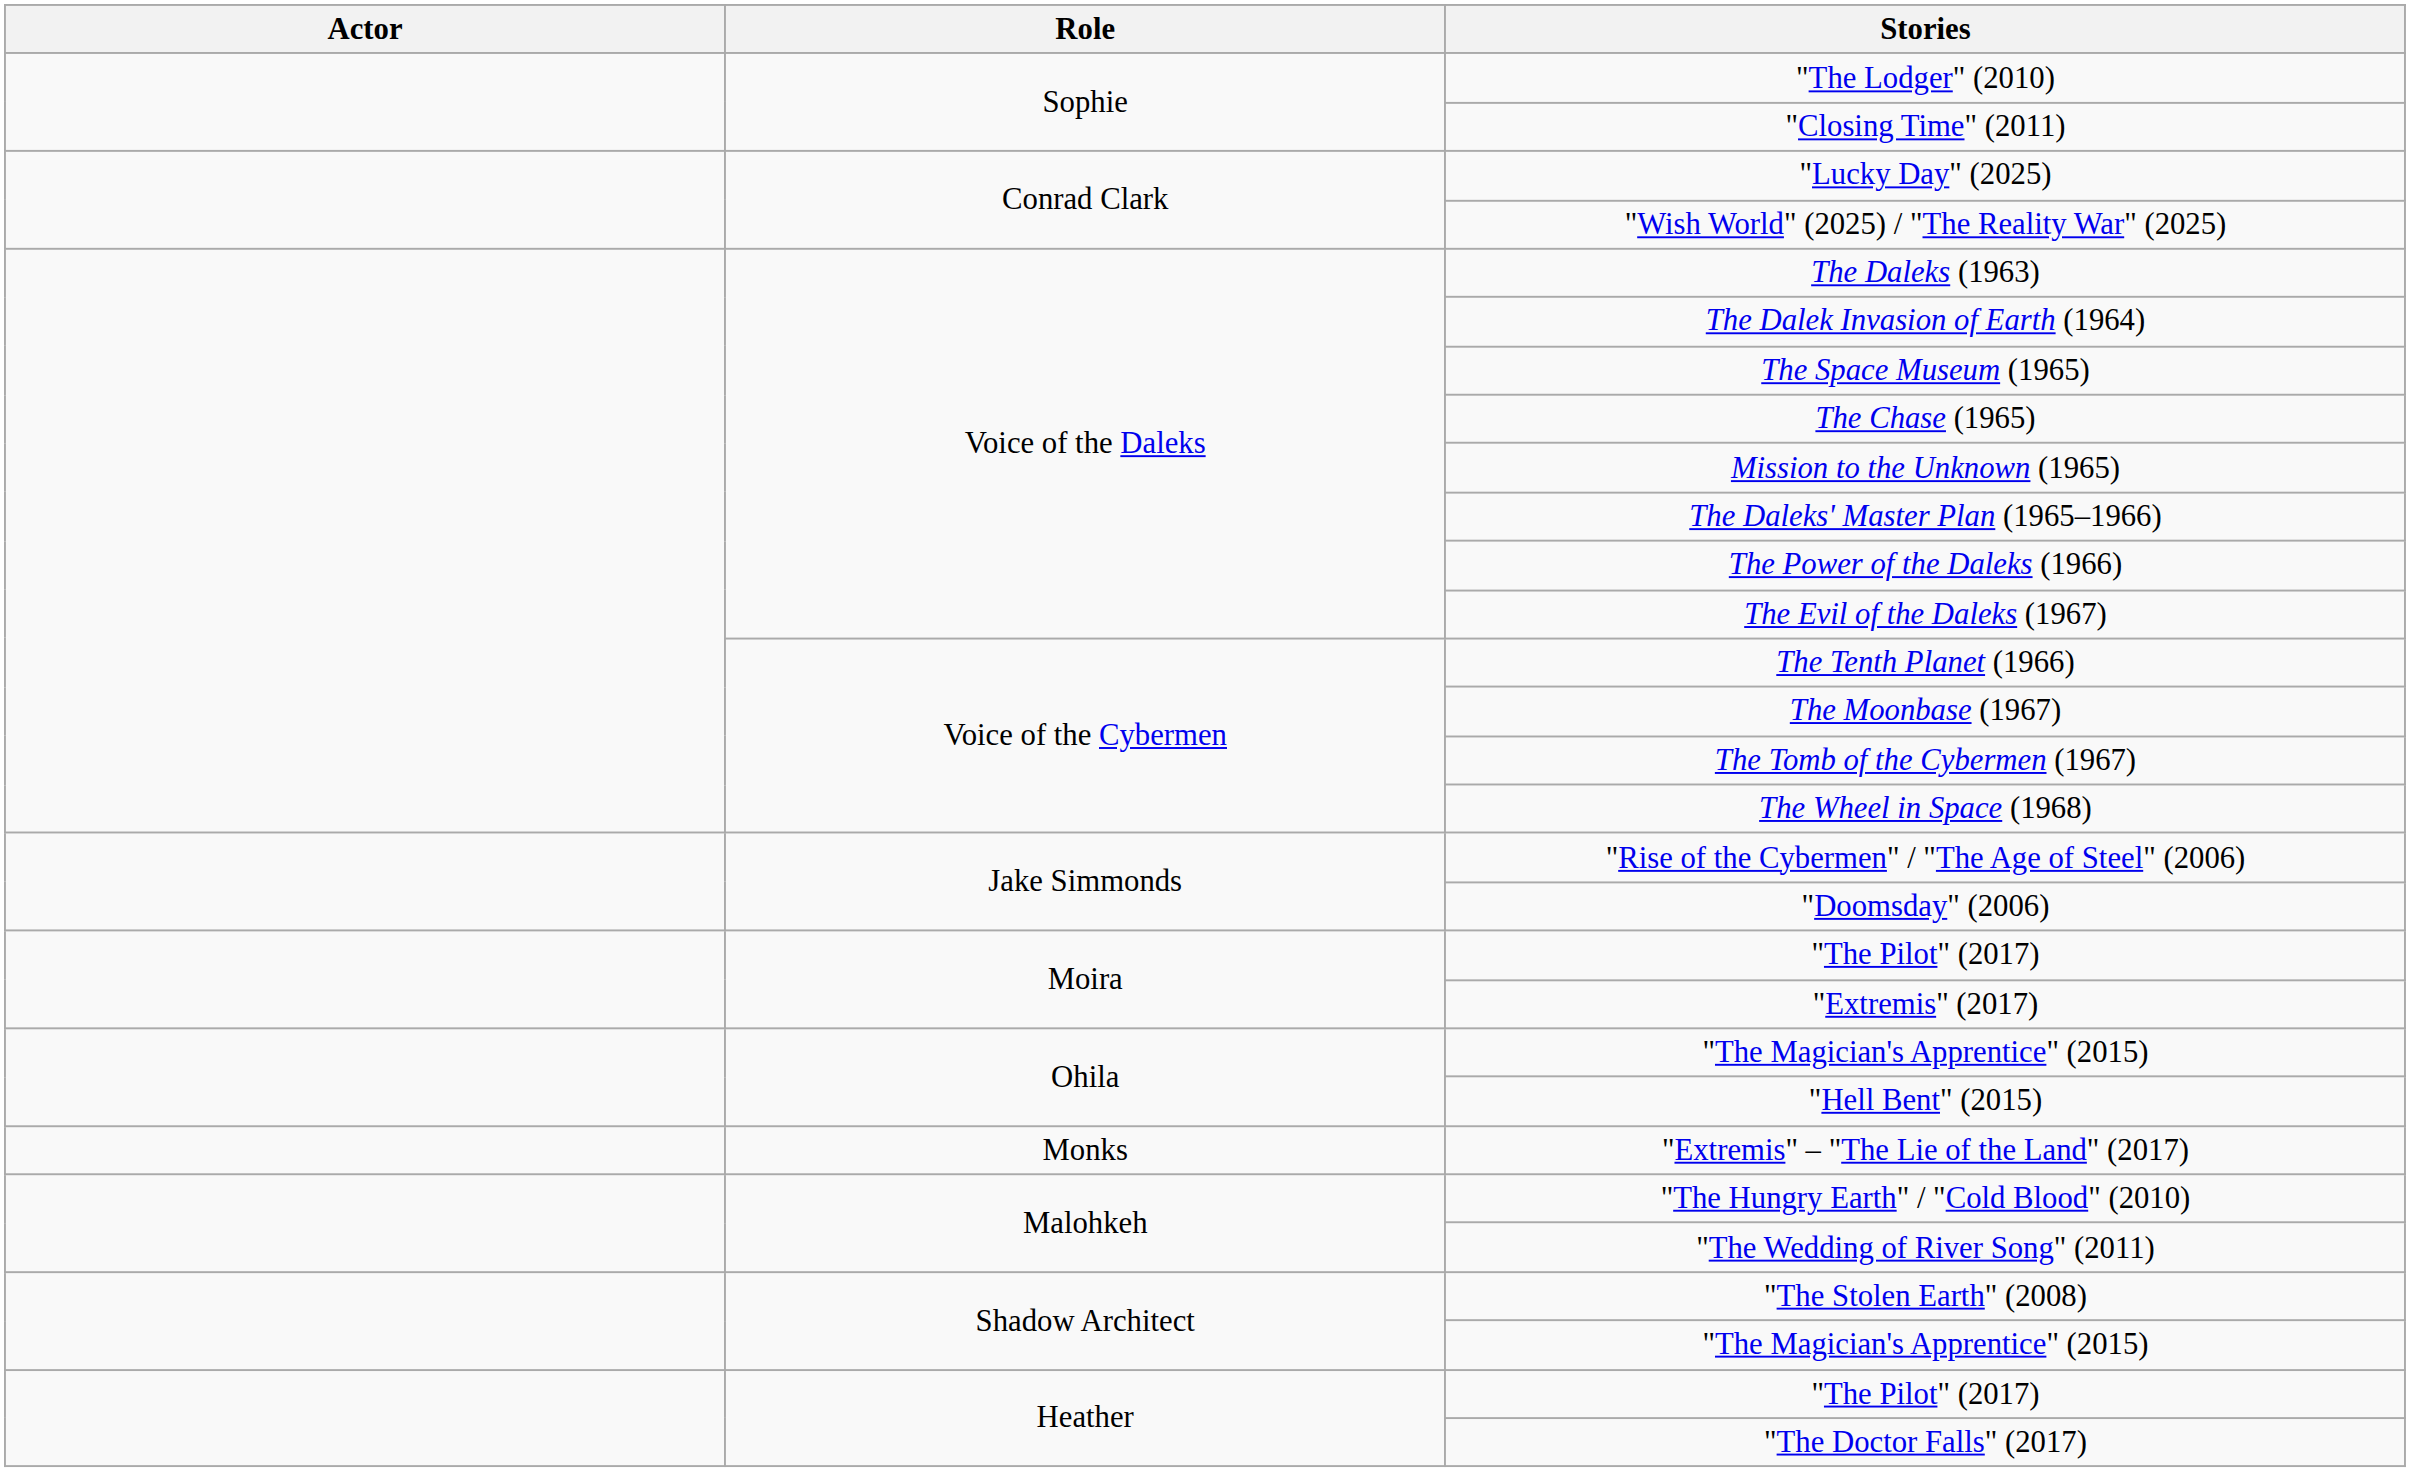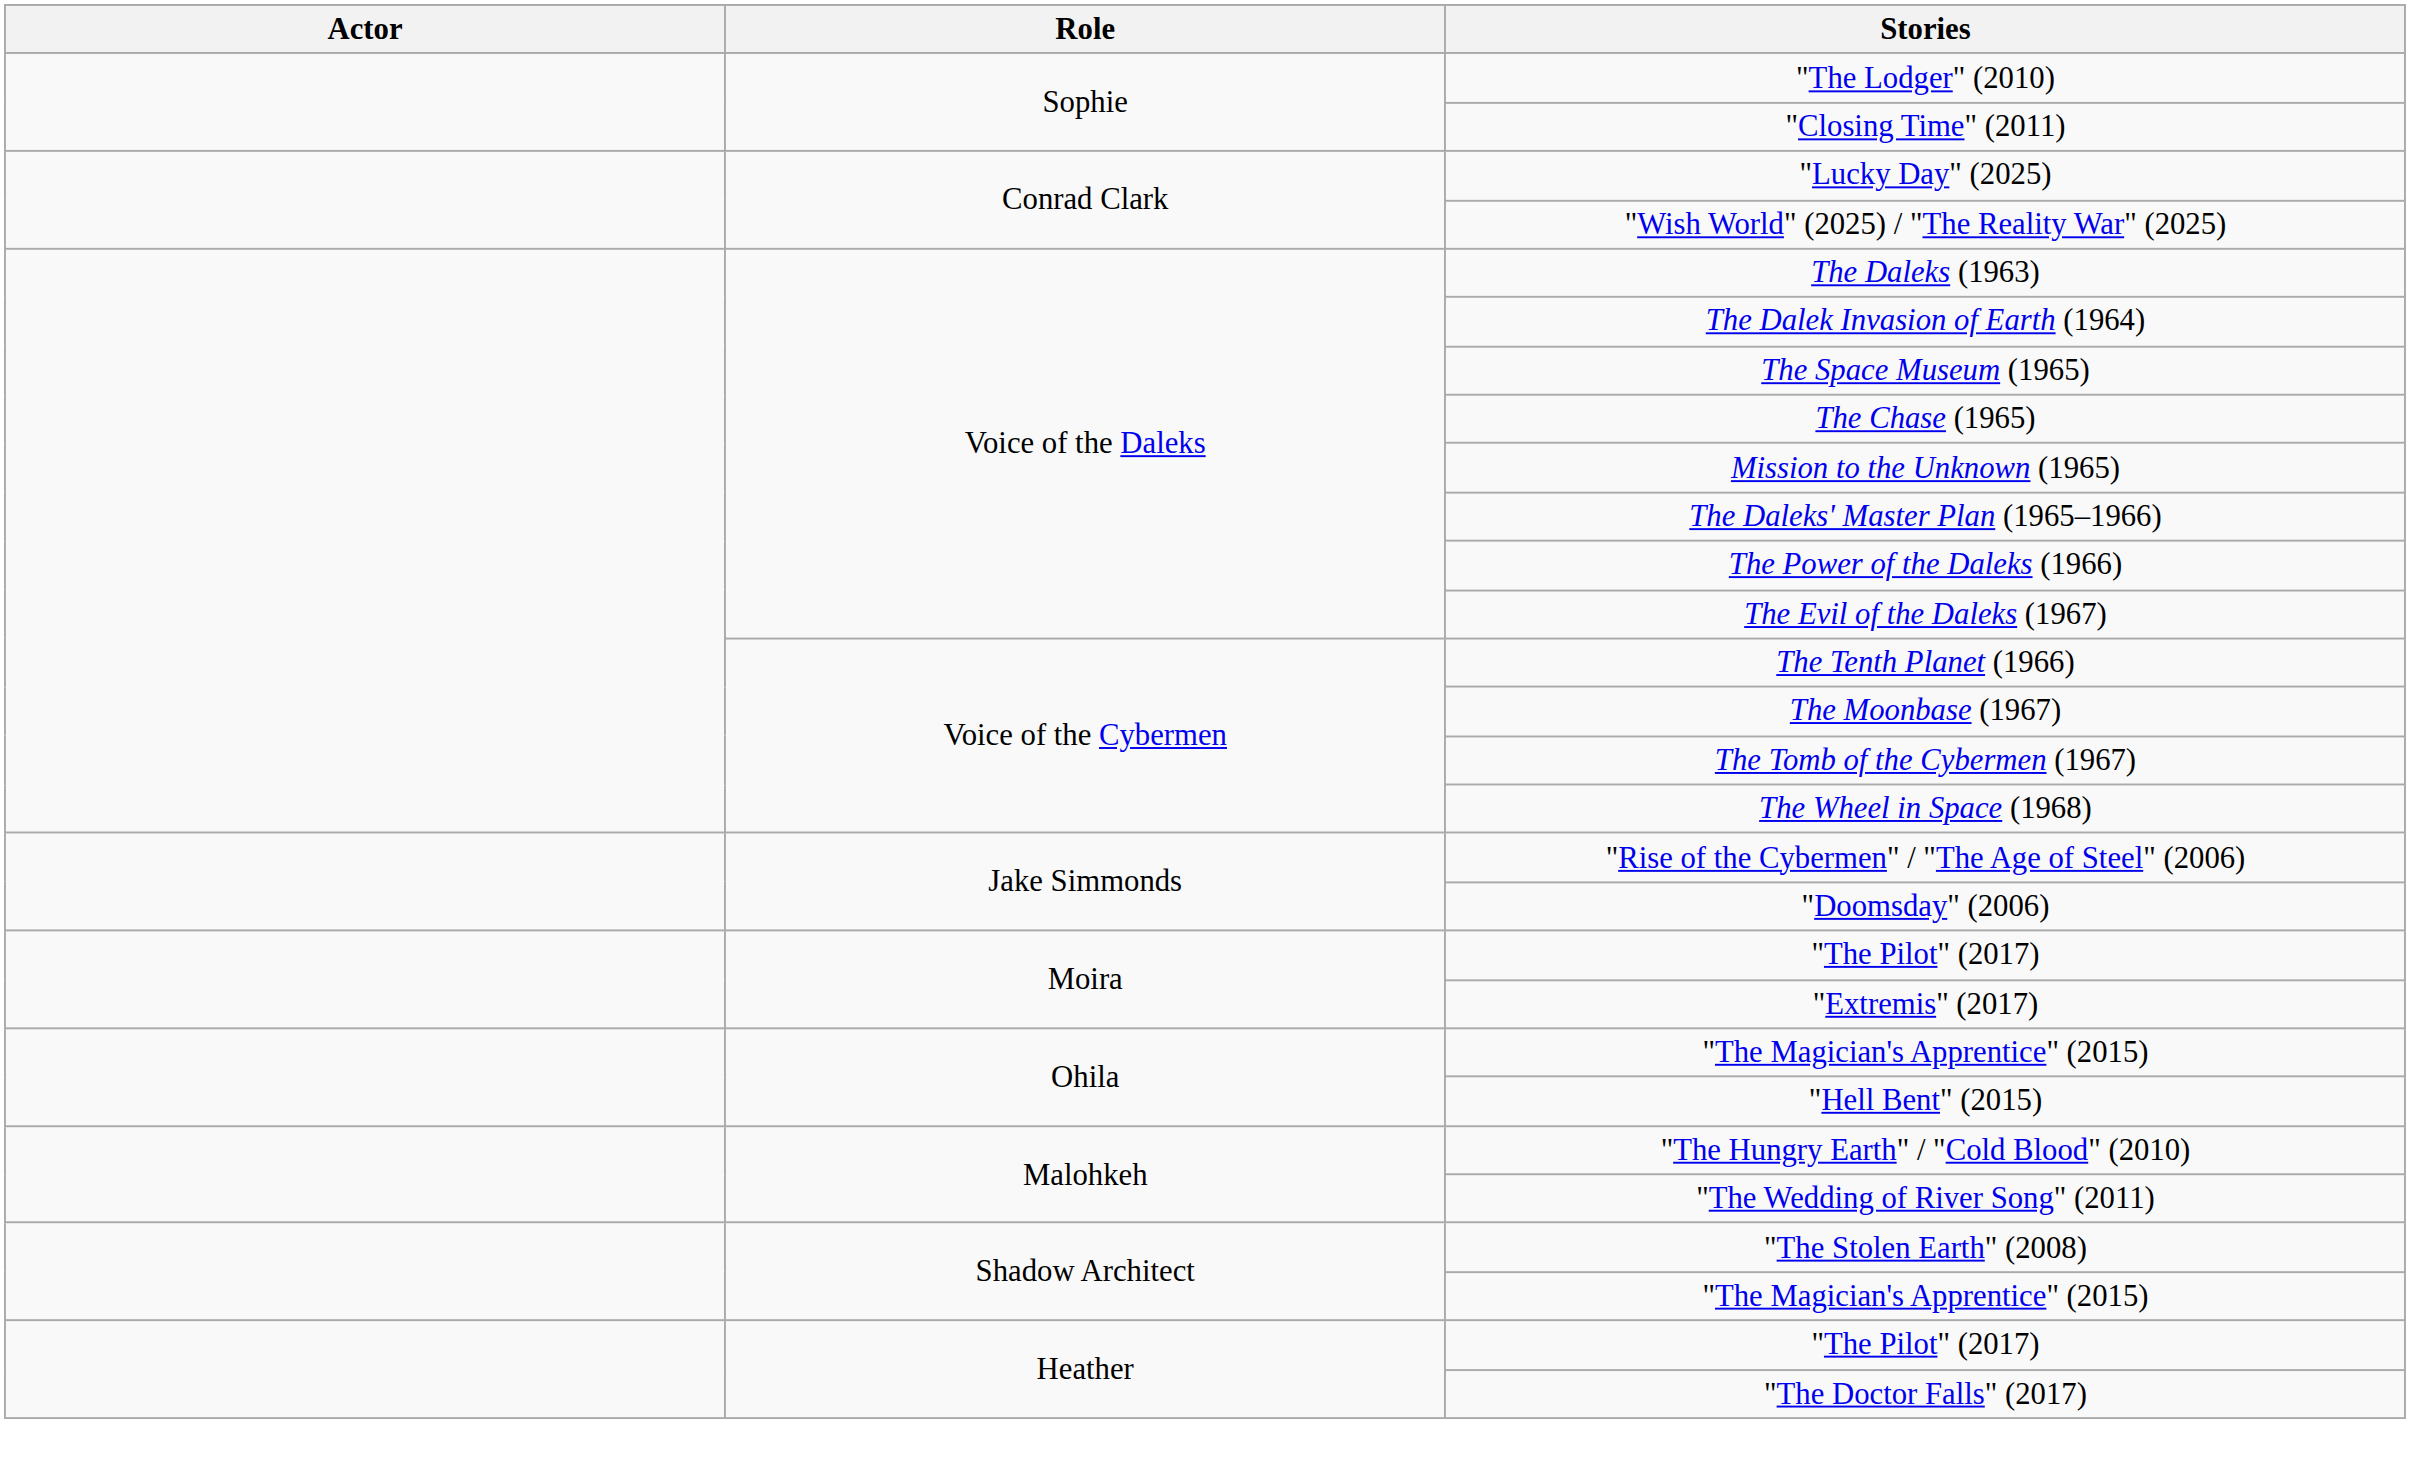- row: Monks | "Extremis" – "The Lie of the Land" (2017)
